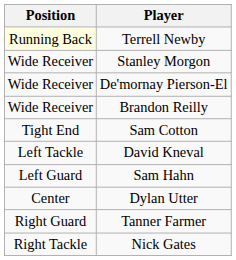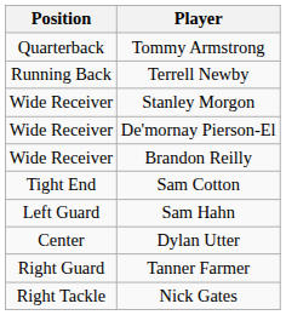+ row: Quarterback | Tommy Armstrong
Terrell Newby | Position: lightyellow background -> no background
- row: Left Tackle | David Kneval
